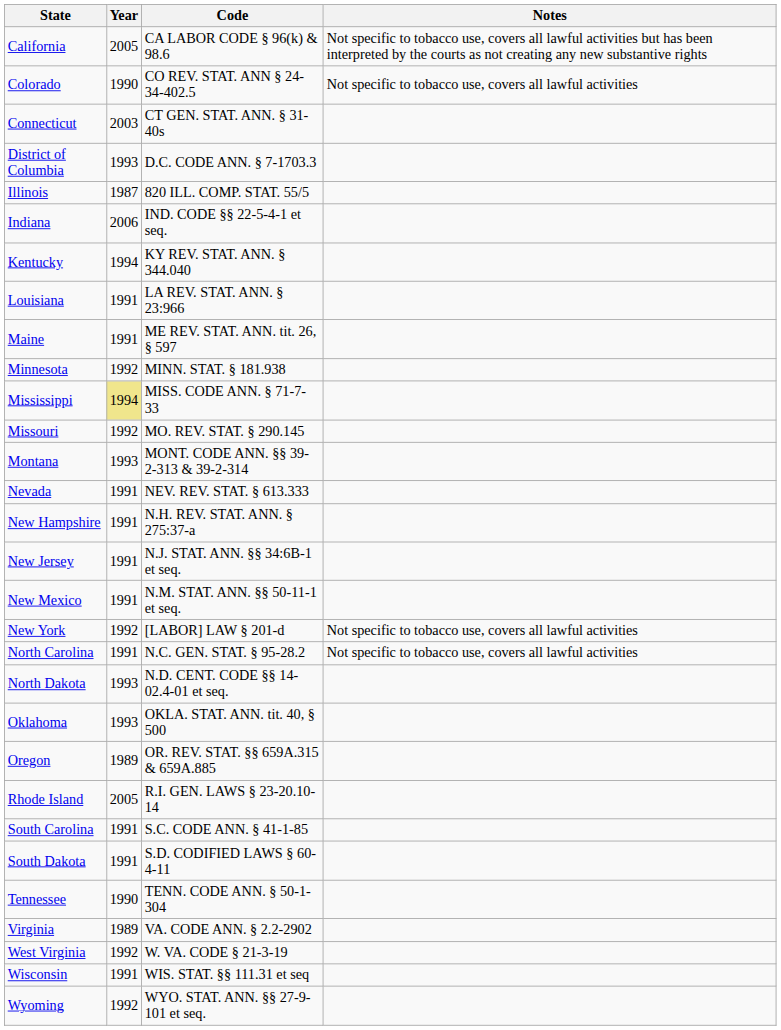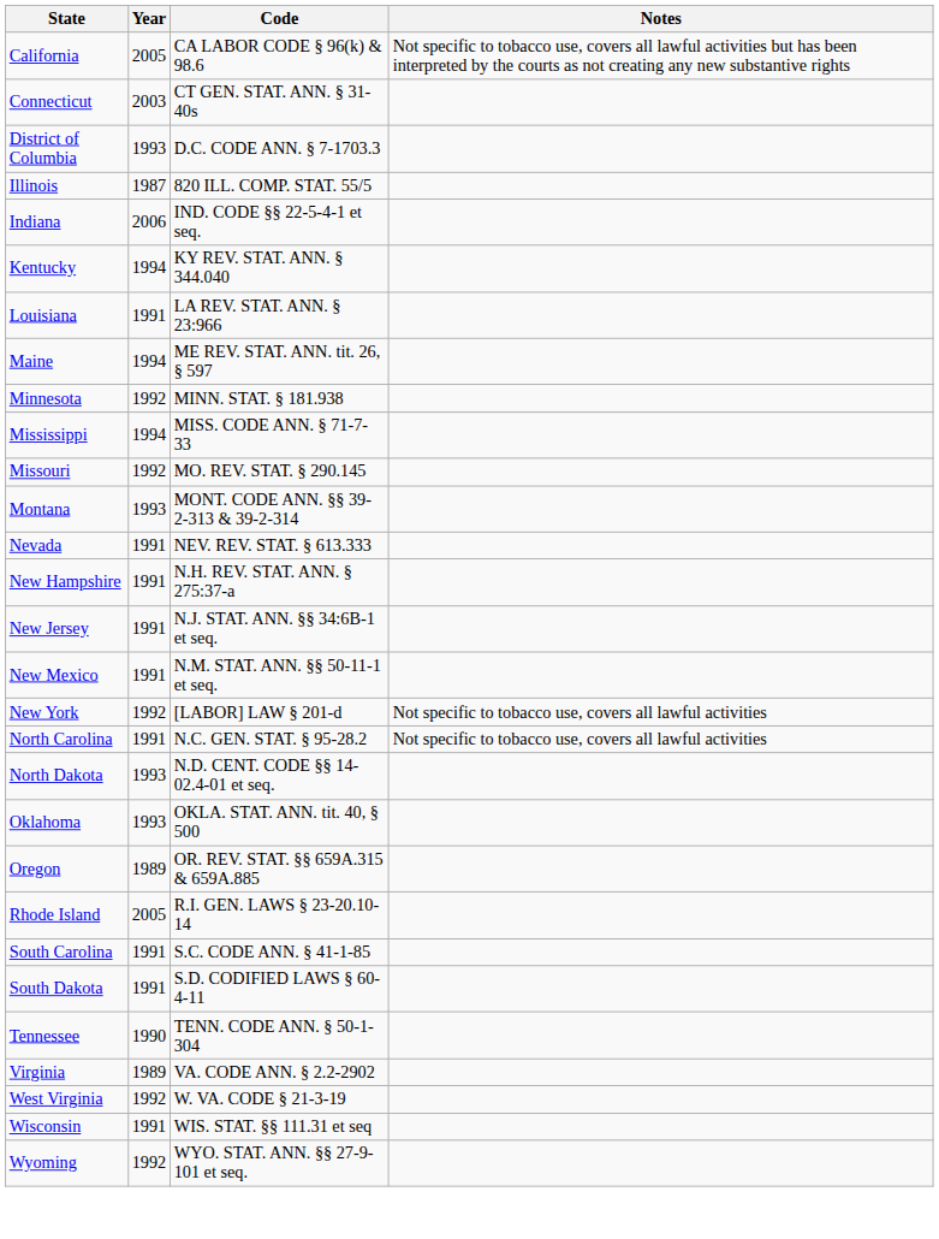- row: Colorado | 1990 | CO REV. STAT. ANN § 24-34-402.5 | Not specific to tobacco use, covers all lawful activities
Maine | Year: 1991 -> 1994
Mississippi | Year: khaki background -> no background
